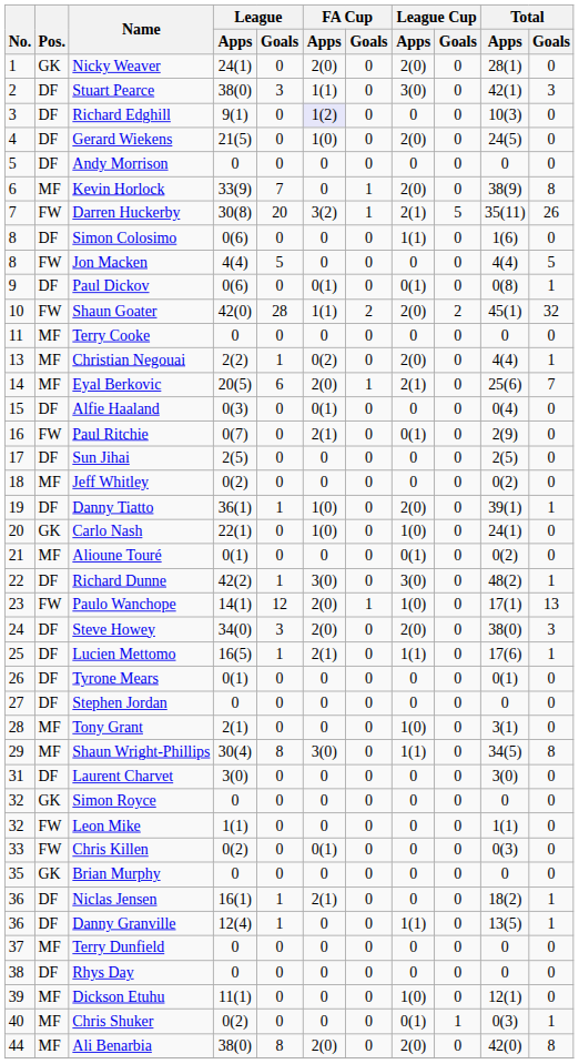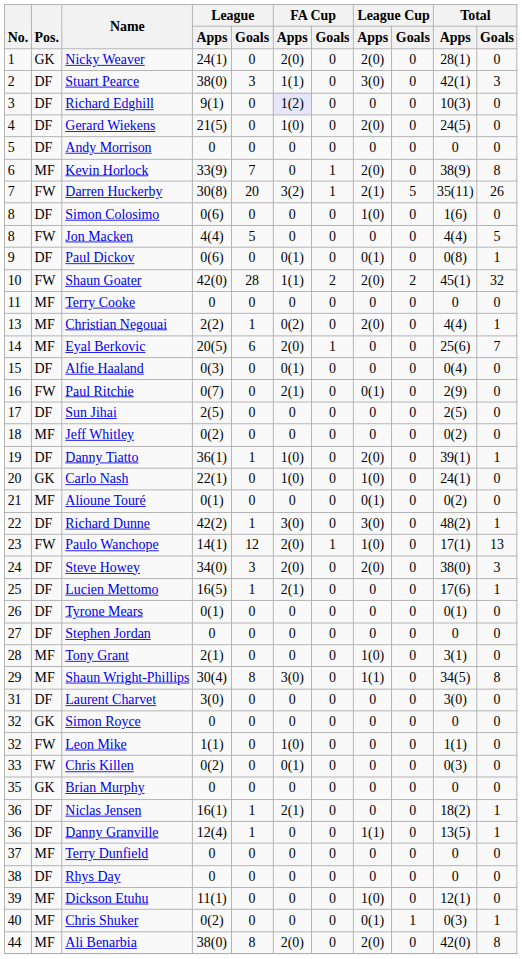Simon Colosimo | League Cup / Apps: 1(1) -> 1(0)
Eyal Berkovic | League Cup / Apps: 2(1) -> 0
Lucien Mettomo | League Cup / Apps: 1(1) -> 0
Leon Mike | FA Cup / Apps: 0 -> 1(0)
